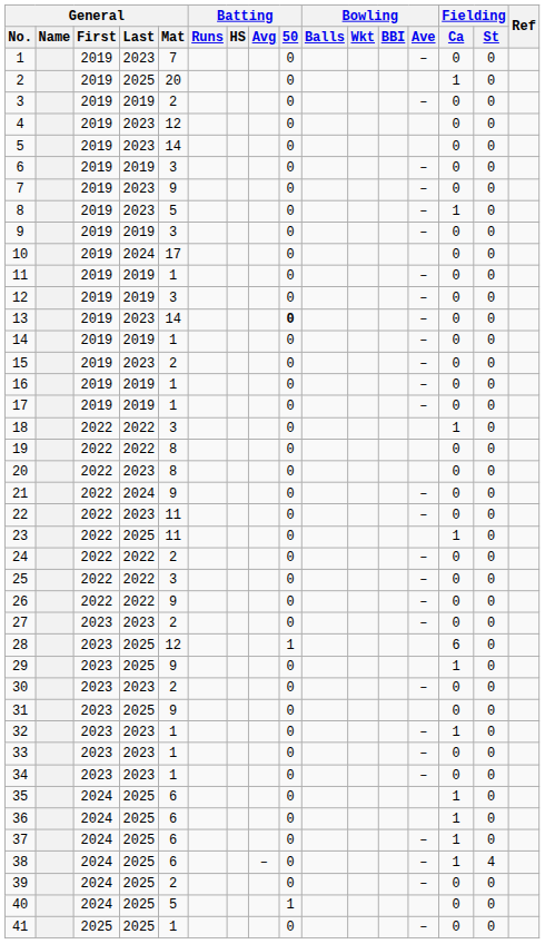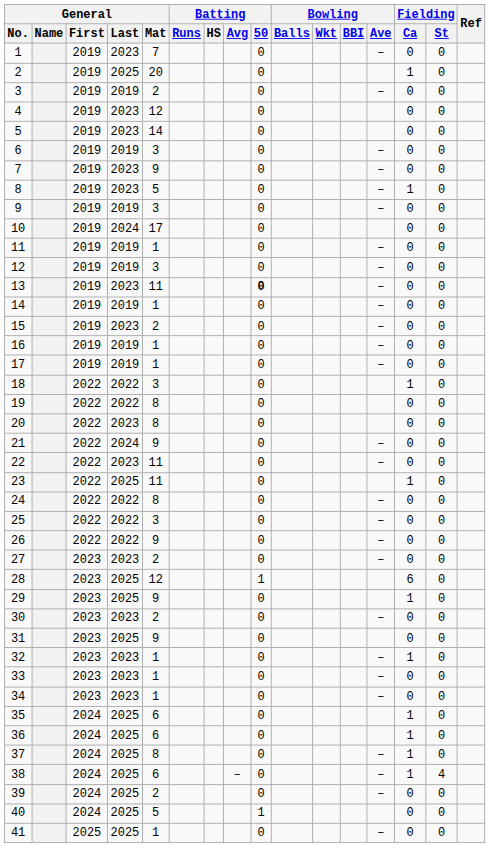13 | General / Mat: 14 -> 11
24 | General / Mat: 2 -> 8
37 | General / Mat: 6 -> 8
